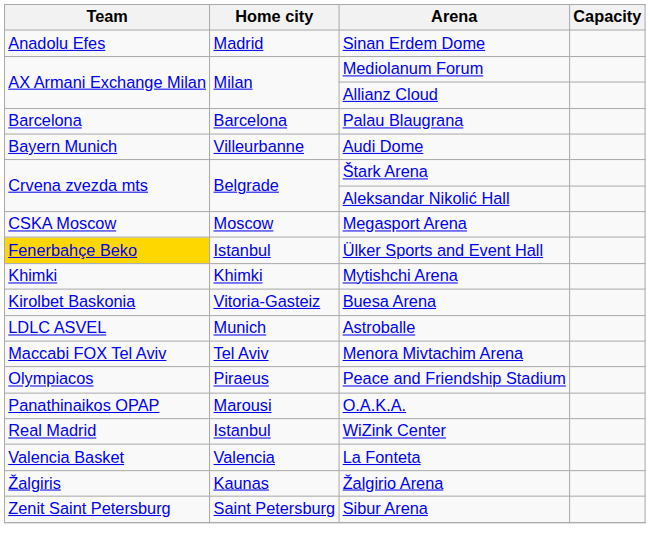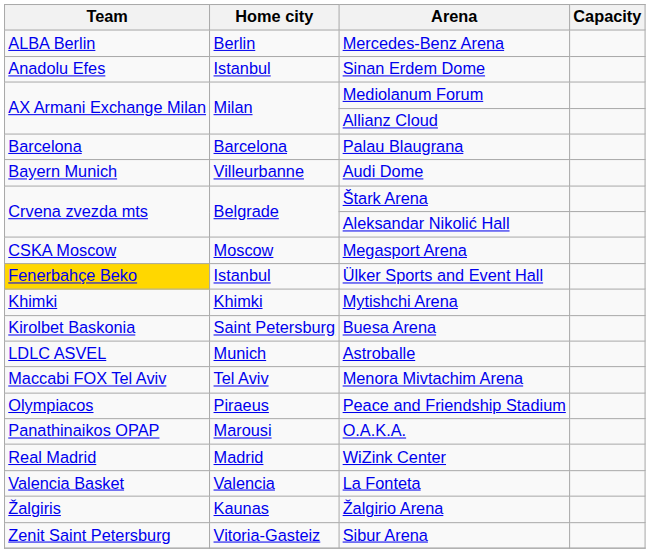+ row: ALBA Berlin | Berlin | Mercedes-Benz Arena
Sinan Erdem Dome | Home city: Madrid -> Istanbul
Buesa Arena | Home city: Vitoria-Gasteiz -> Saint Petersburg
WiZink Center | Home city: Istanbul -> Madrid
Sibur Arena | Home city: Saint Petersburg -> Vitoria-Gasteiz
